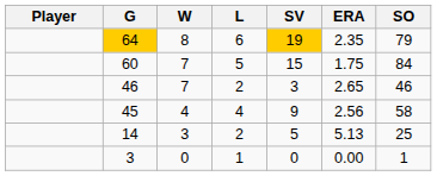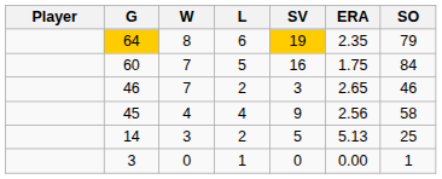60 | SV: 15 -> 16
